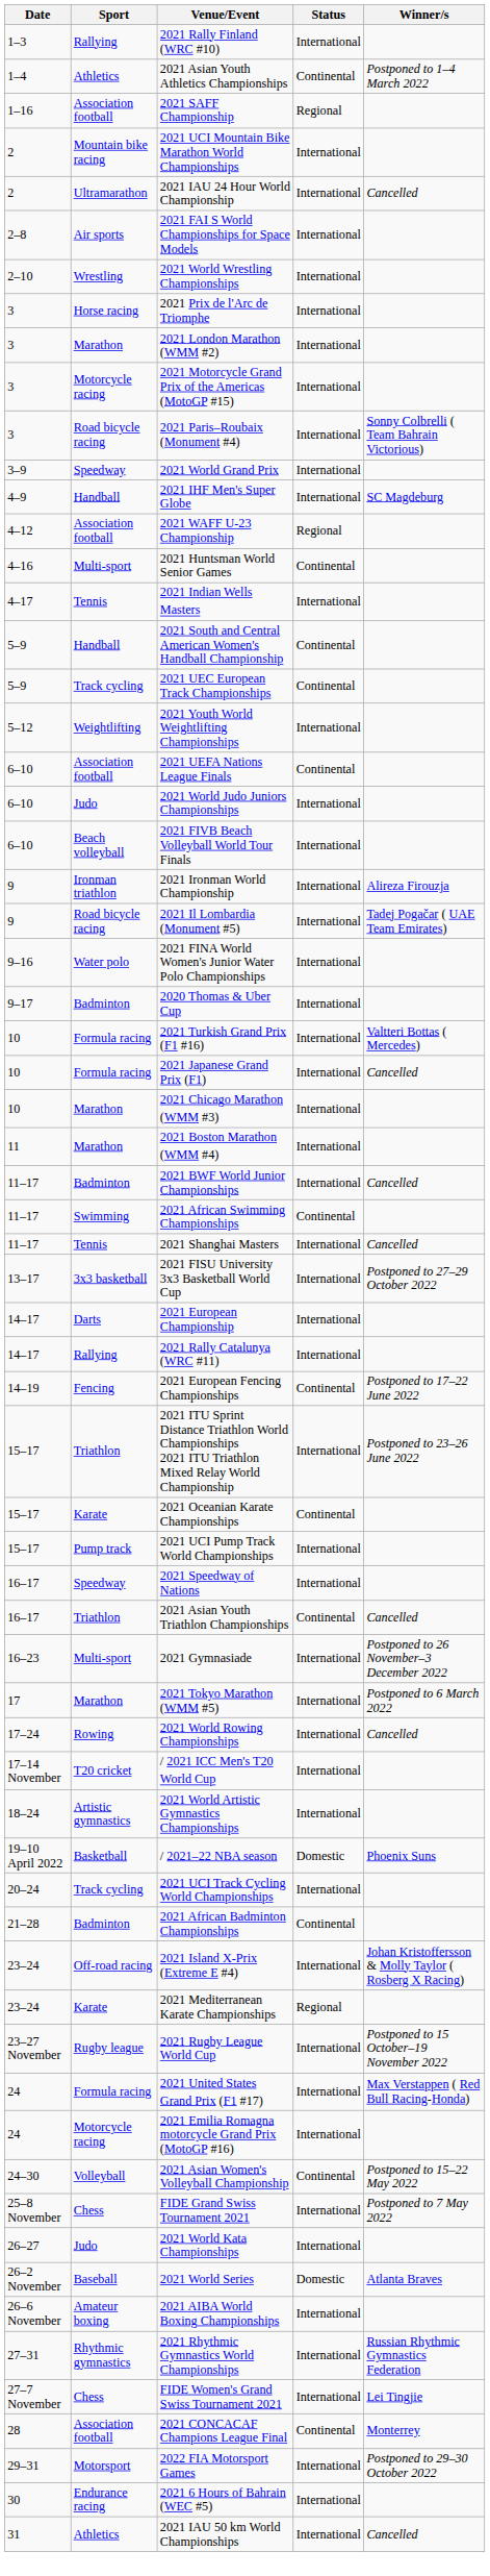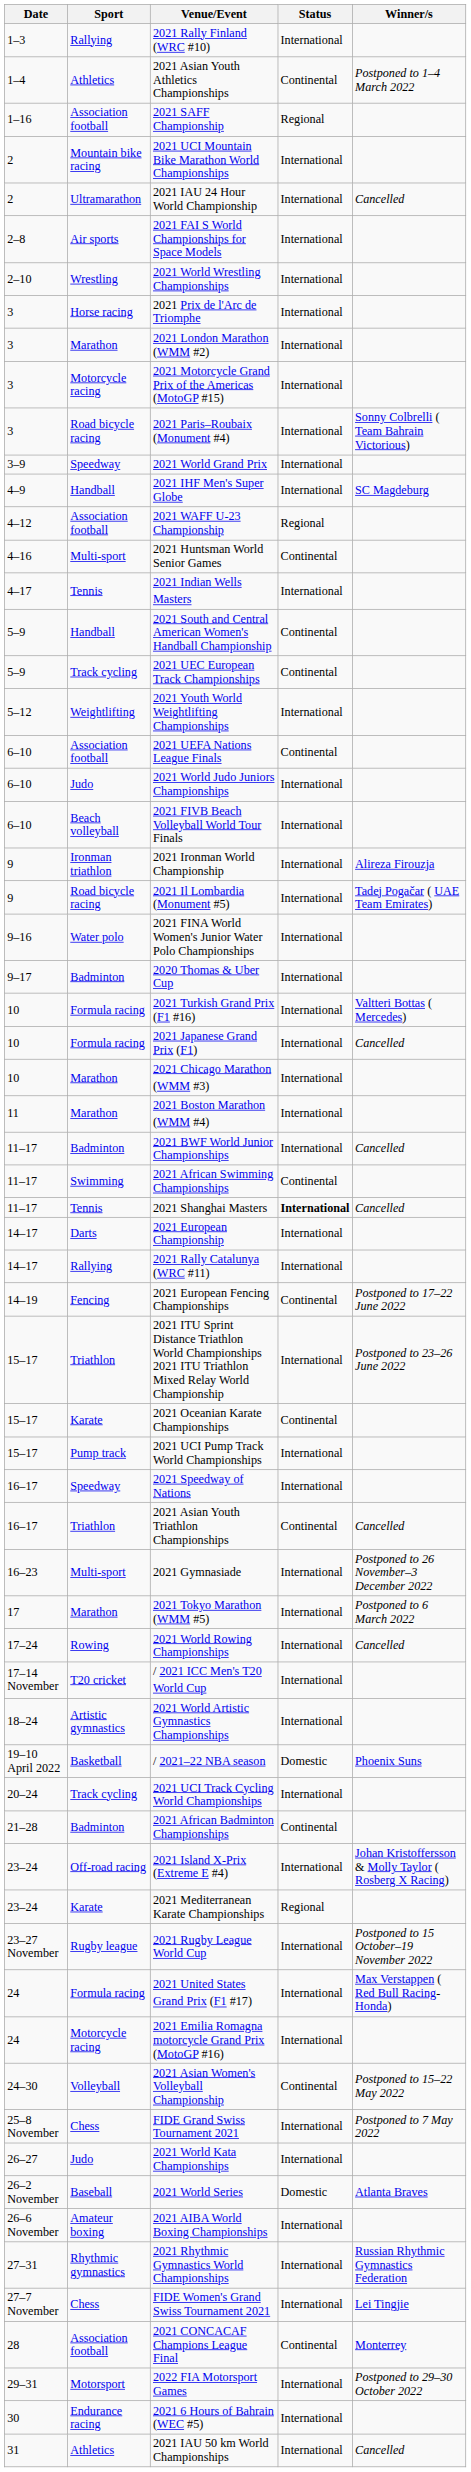2021 Shanghai Masters | Status: normal -> bold
- row: 13–17 | 3x3 basketball | 2021 FISU University 3x3 Basketball World Cup | International | Postponed to 27–29 October 2022
